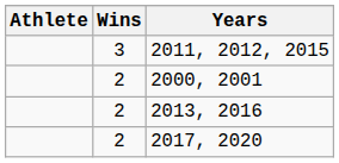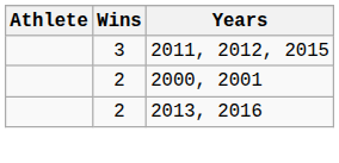- row: 2 | 2017, 2020
